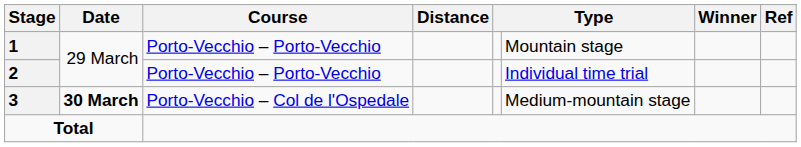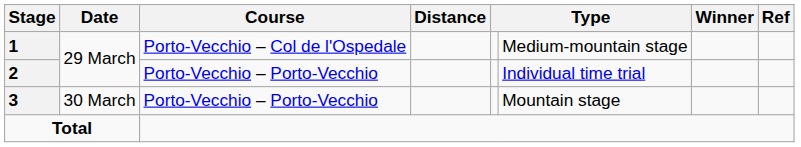1 | Course: Porto-Vecchio – Porto-Vecchio -> Porto-Vecchio – Col de l'Ospedale
1 | column 6: Mountain stage -> Medium-mountain stage
3 | Date: bold -> normal
3 | Course: Porto-Vecchio – Col de l'Ospedale -> Porto-Vecchio – Porto-Vecchio
3 | column 6: Medium-mountain stage -> Mountain stage
